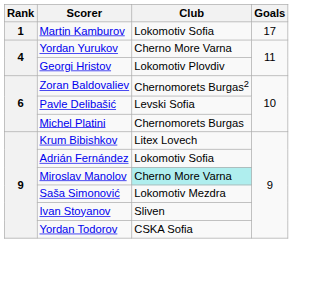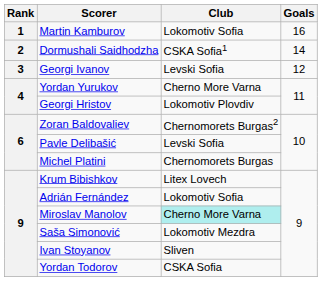Martin Kamburov | Goals: 17 -> 16
+ row: 2 | Dormushali Saidhodzha | CSKA Sofia1 | 14
+ row: 3 | Georgi Ivanov | Levski Sofia | 12
